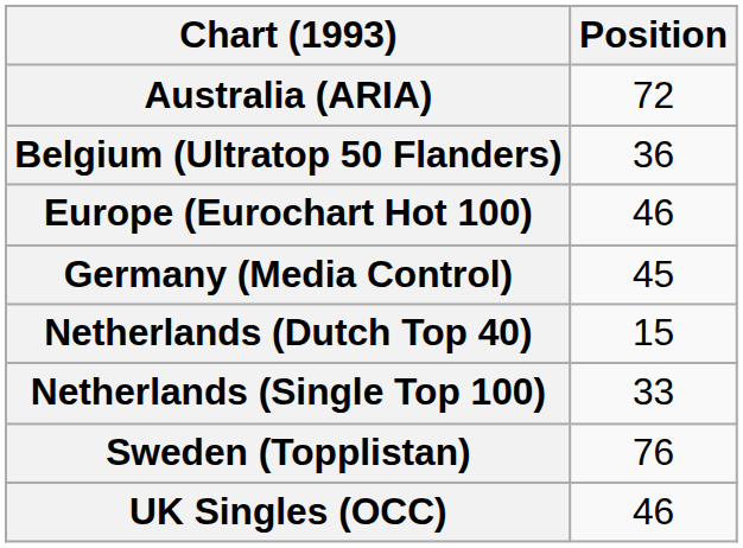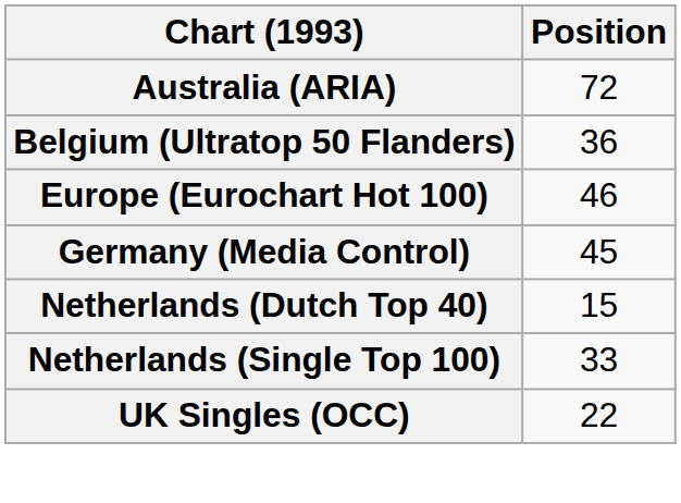- row: Sweden (Topplistan) | 76
UK Singles (OCC) | Position: 46 -> 22
